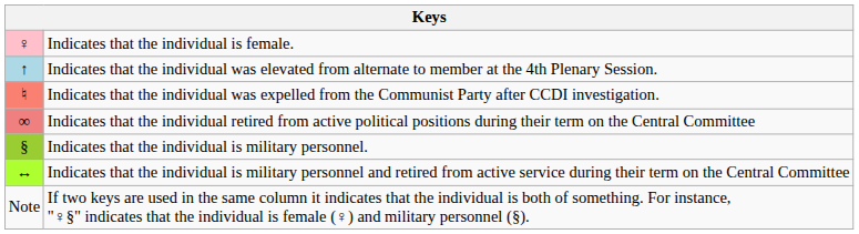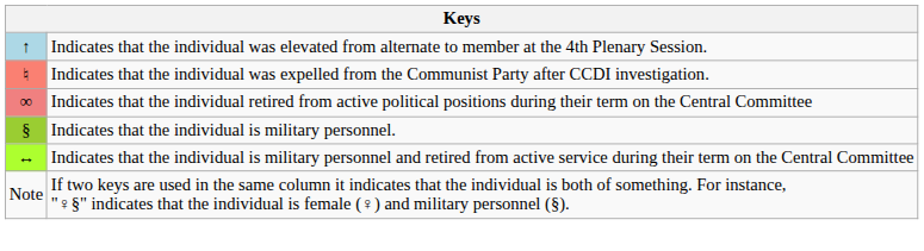- row: ♀ | Indicates that the individual is female.
